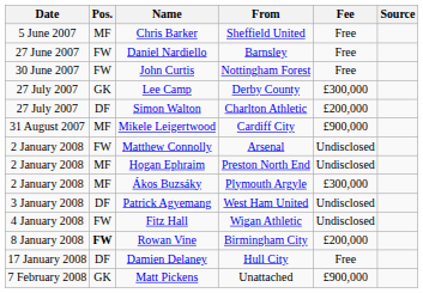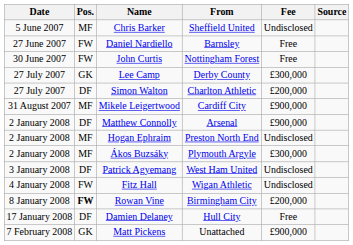Chris Barker | Fee: Free -> Undisclosed
Matthew Connolly | Pos.: FW -> DF
Matthew Connolly | Fee: Undisclosed -> £900,000
